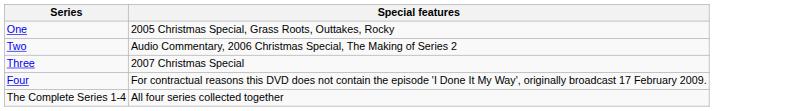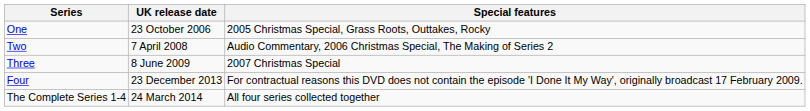+ column: UK release date | 23 October 2006 | 7 April 2008 | 8 June 2009 | 23 December 2013 | 24 March 2014
